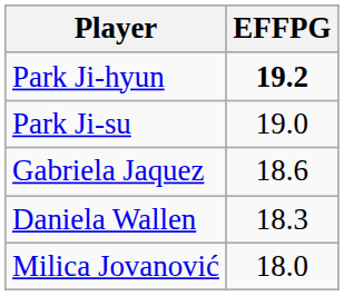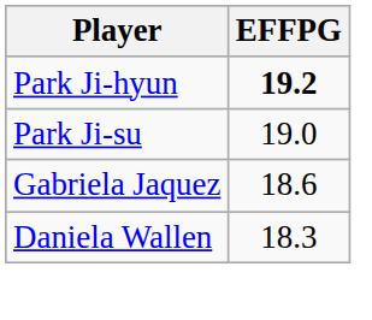- row: Milica Jovanović | 18.0
